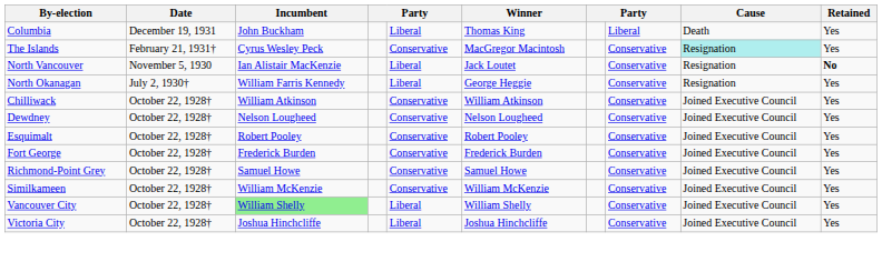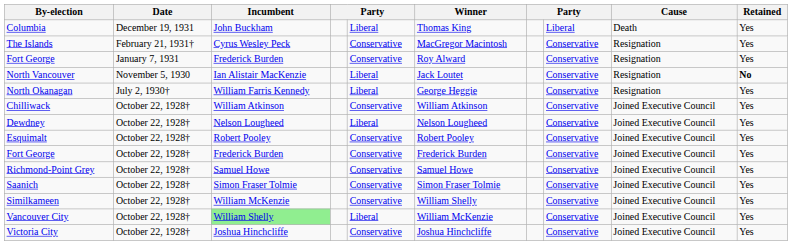The Islands | Cause: paleturquoise background -> no background
+ row: Fort George | January 7, 1931 | Frederick Burden | Conservative | Roy Alward | Conservative | Resignation | Yes
Dewdney | column 5: Conservative -> Liberal
+ row: Saanich | October 22, 1928† | Simon Fraser Tolmie | Conservative | Simon Fraser Tolmie | Conservative | Joined Executive Council | Yes
Similkameen | Winner: William McKenzie -> William Shelly
Vancouver City | Winner: William Shelly -> William McKenzie
Victoria City | column 5: Liberal -> Conservative
